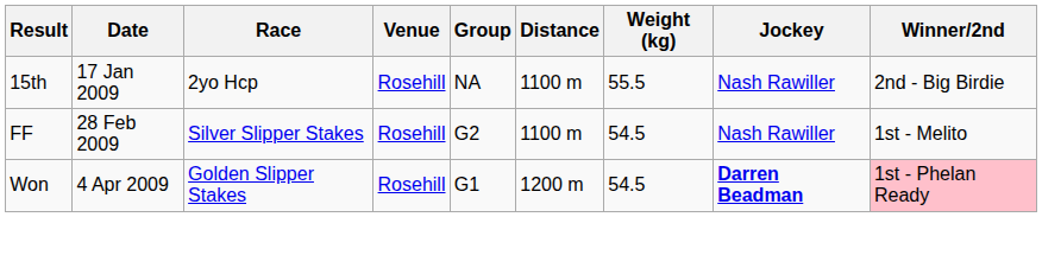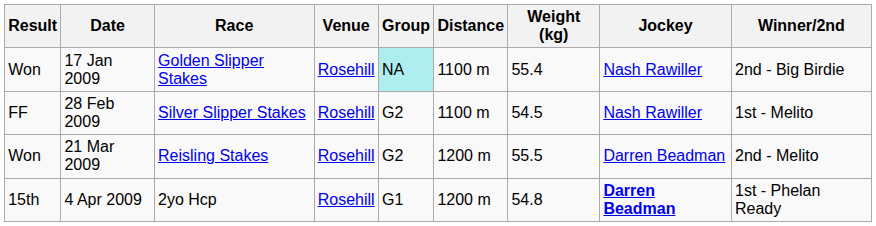17 Jan 2009 | Result: 15th -> Won
17 Jan 2009 | Race: 2yo Hcp -> Golden Slipper Stakes
17 Jan 2009 | Group: no background -> paleturquoise background
17 Jan 2009 | Weight (kg): 55.5 -> 55.4
+ row: Won | 21 Mar 2009 | Reisling Stakes | Rosehill | G2 | 1200 m | 55.5 | Darren Beadman | 2nd - Melito
4 Apr 2009 | Result: Won -> 15th
4 Apr 2009 | Race: Golden Slipper Stakes -> 2yo Hcp
4 Apr 2009 | Weight (kg): 54.5 -> 54.8
4 Apr 2009 | Winner/2nd: pink background -> no background
